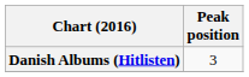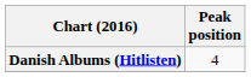Danish Albums (Hitlisten) | Peak position: 3 -> 4
